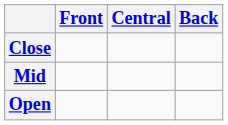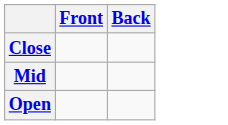- column: Central
